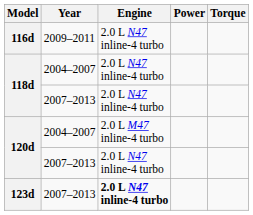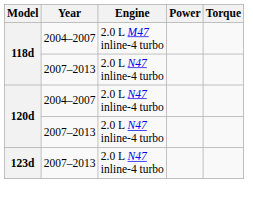- row: 116d | 2009–2011 | 2.0 L N47 inline-4 turbo
118d / 2004–2007 | Engine: 2.0 L N47 inline-4 turbo -> 2.0 L M47 inline-4 turbo
120d / 2004–2007 | Engine: 2.0 L M47 inline-4 turbo -> 2.0 L N47 inline-4 turbo
123d | Engine: bold -> normal
